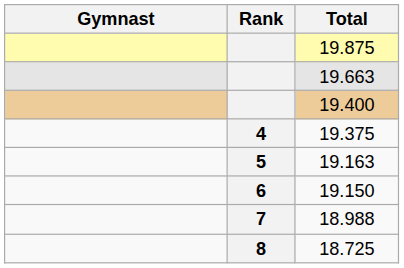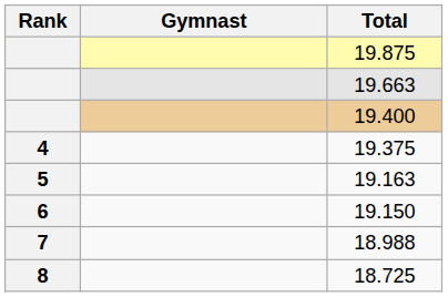columns swapped: Rank <-> Gymnast
